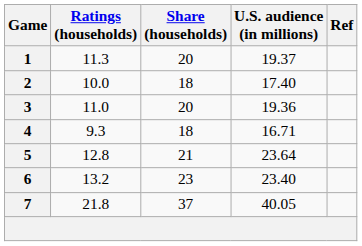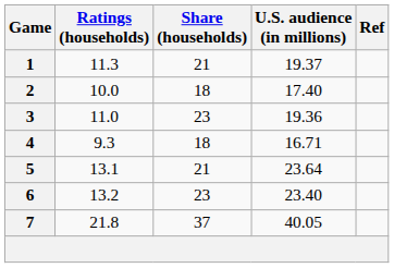1 | Share (households): 20 -> 21
3 | Share (households): 20 -> 23
5 | Ratings (households): 12.8 -> 13.1
